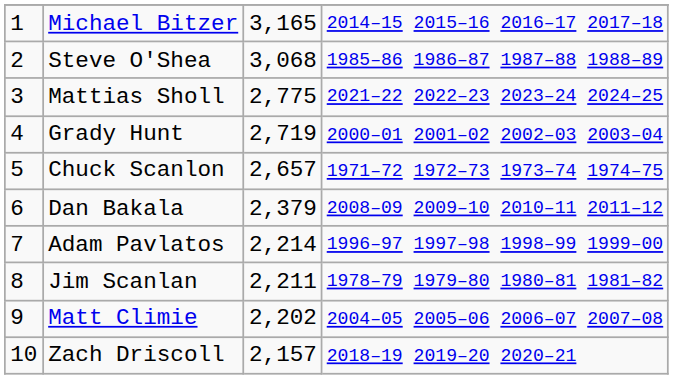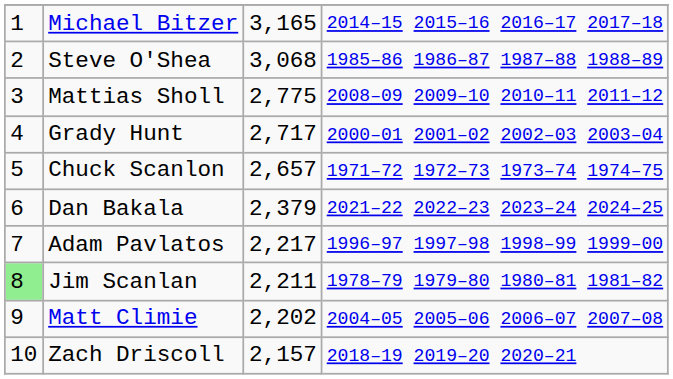Mattias Sholl | column 4: 2021–22 2022–23 2023–24 2024–25 -> 2008–09 2009–10 2010–11 2011–12
Grady Hunt | column 3: 2,719 -> 2,717
Dan Bakala | column 4: 2008–09 2009–10 2010–11 2011–12 -> 2021–22 2022–23 2023–24 2024–25
Adam Pavlatos | column 3: 2,214 -> 2,217
Jim Scanlan | column 1: no background -> lightgreen background
